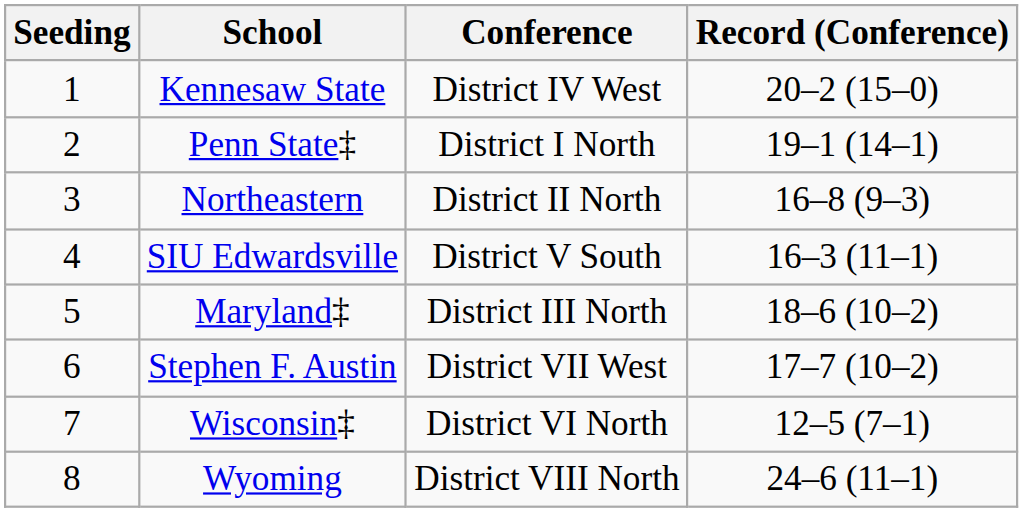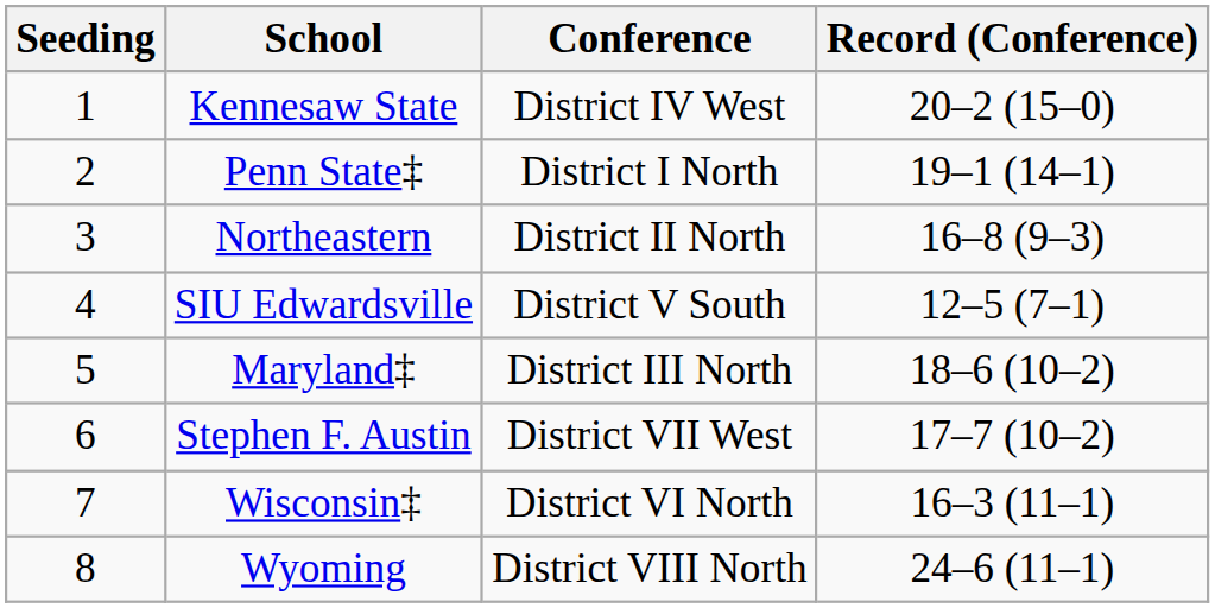SIU Edwardsville | Record (Conference): 16–3 (11–1) -> 12–5 (7–1)
Wisconsin‡ | Record (Conference): 12–5 (7–1) -> 16–3 (11–1)
